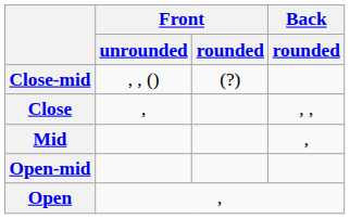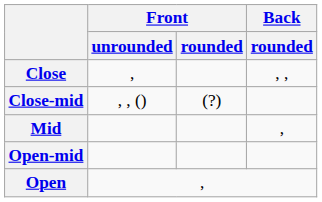rows swapped: Close <-> Close-mid
